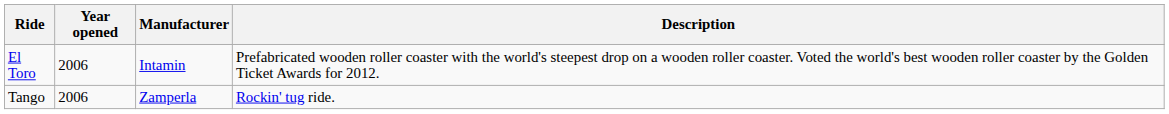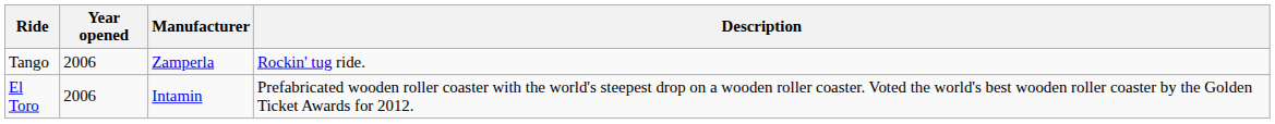rows swapped: El Toro <-> Tango
